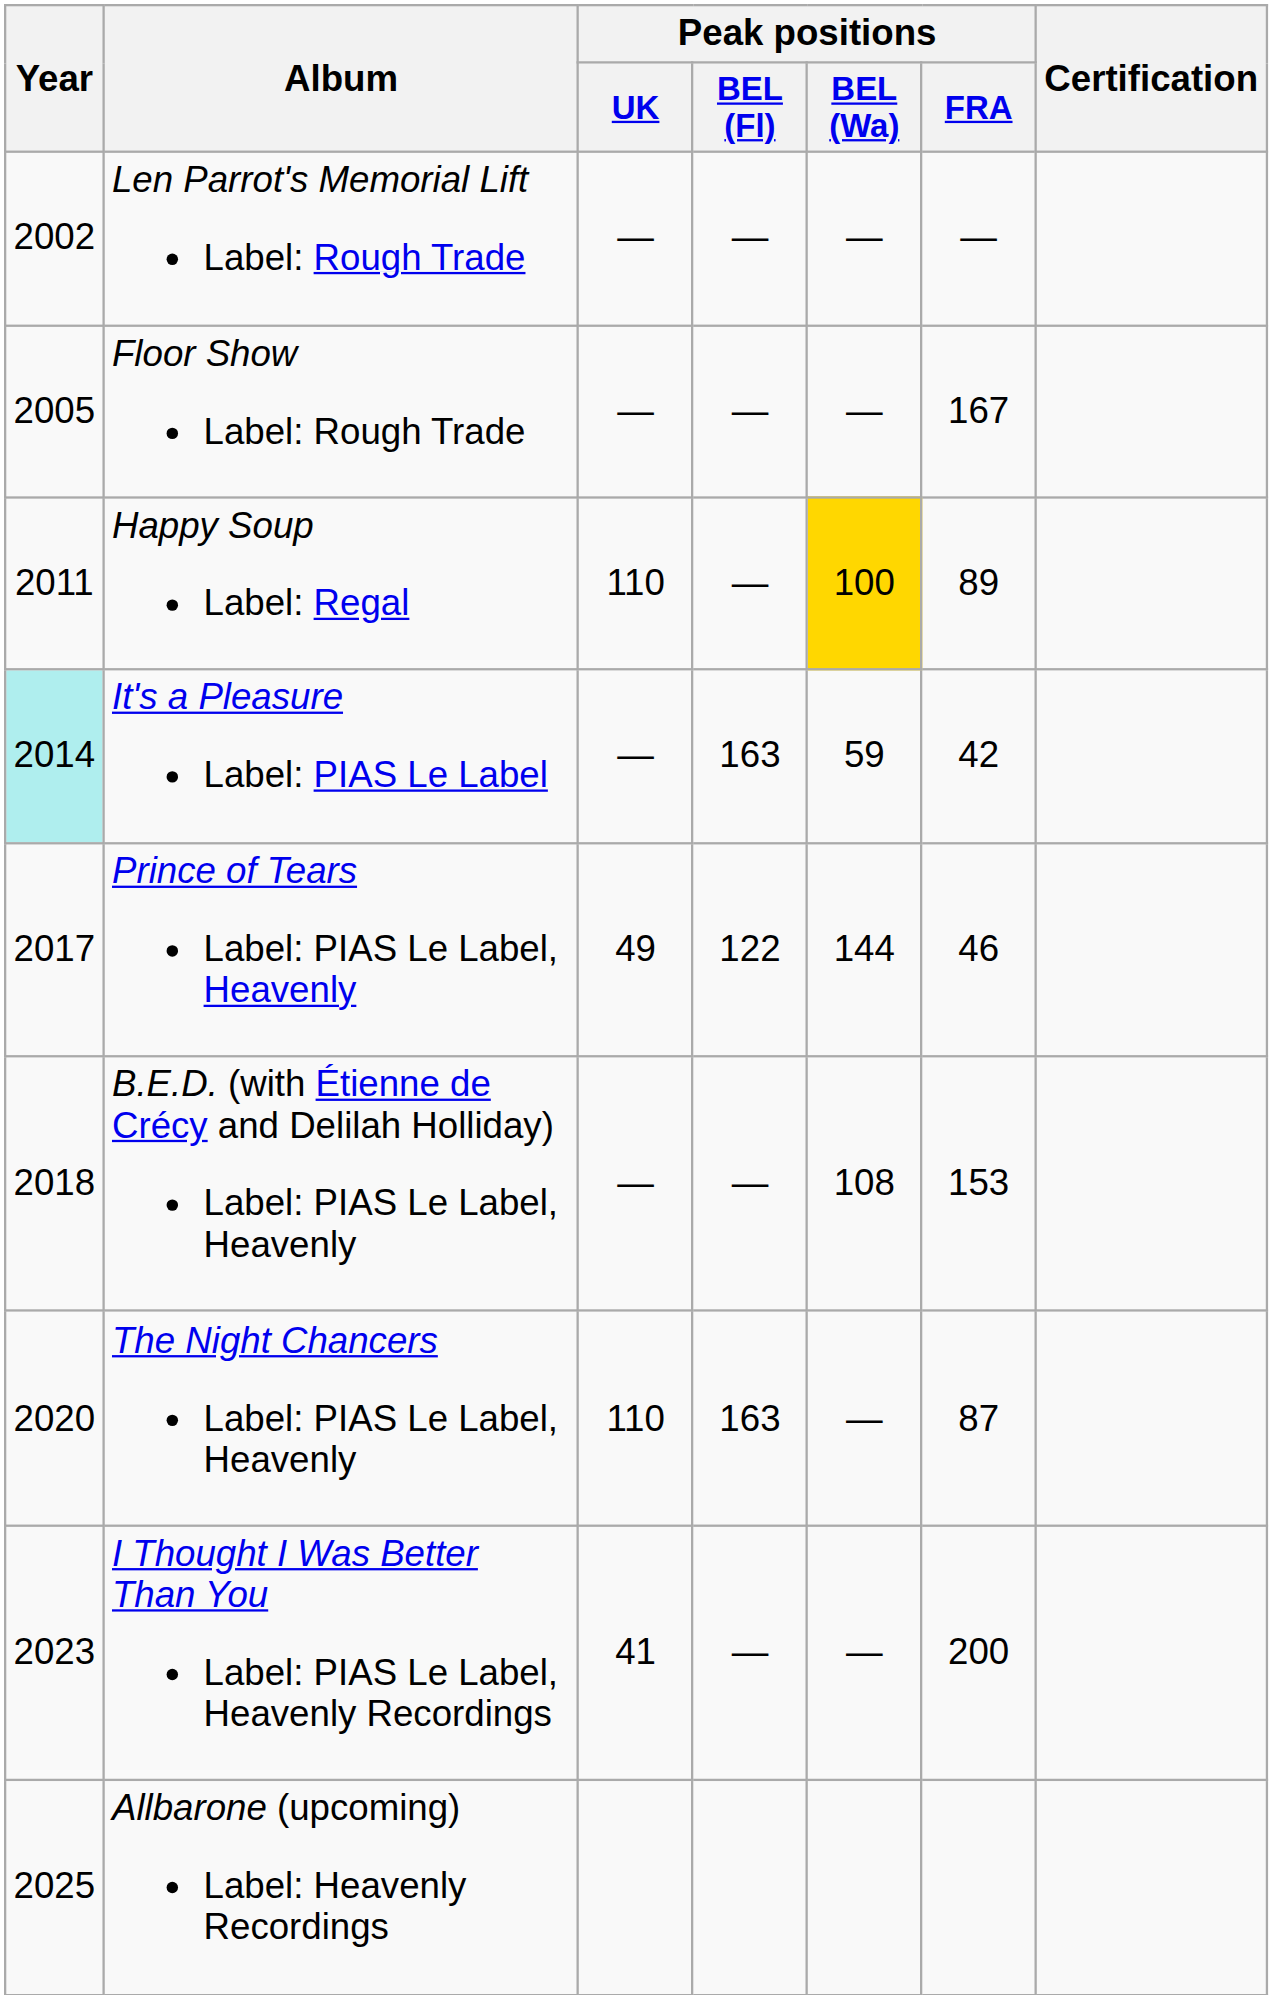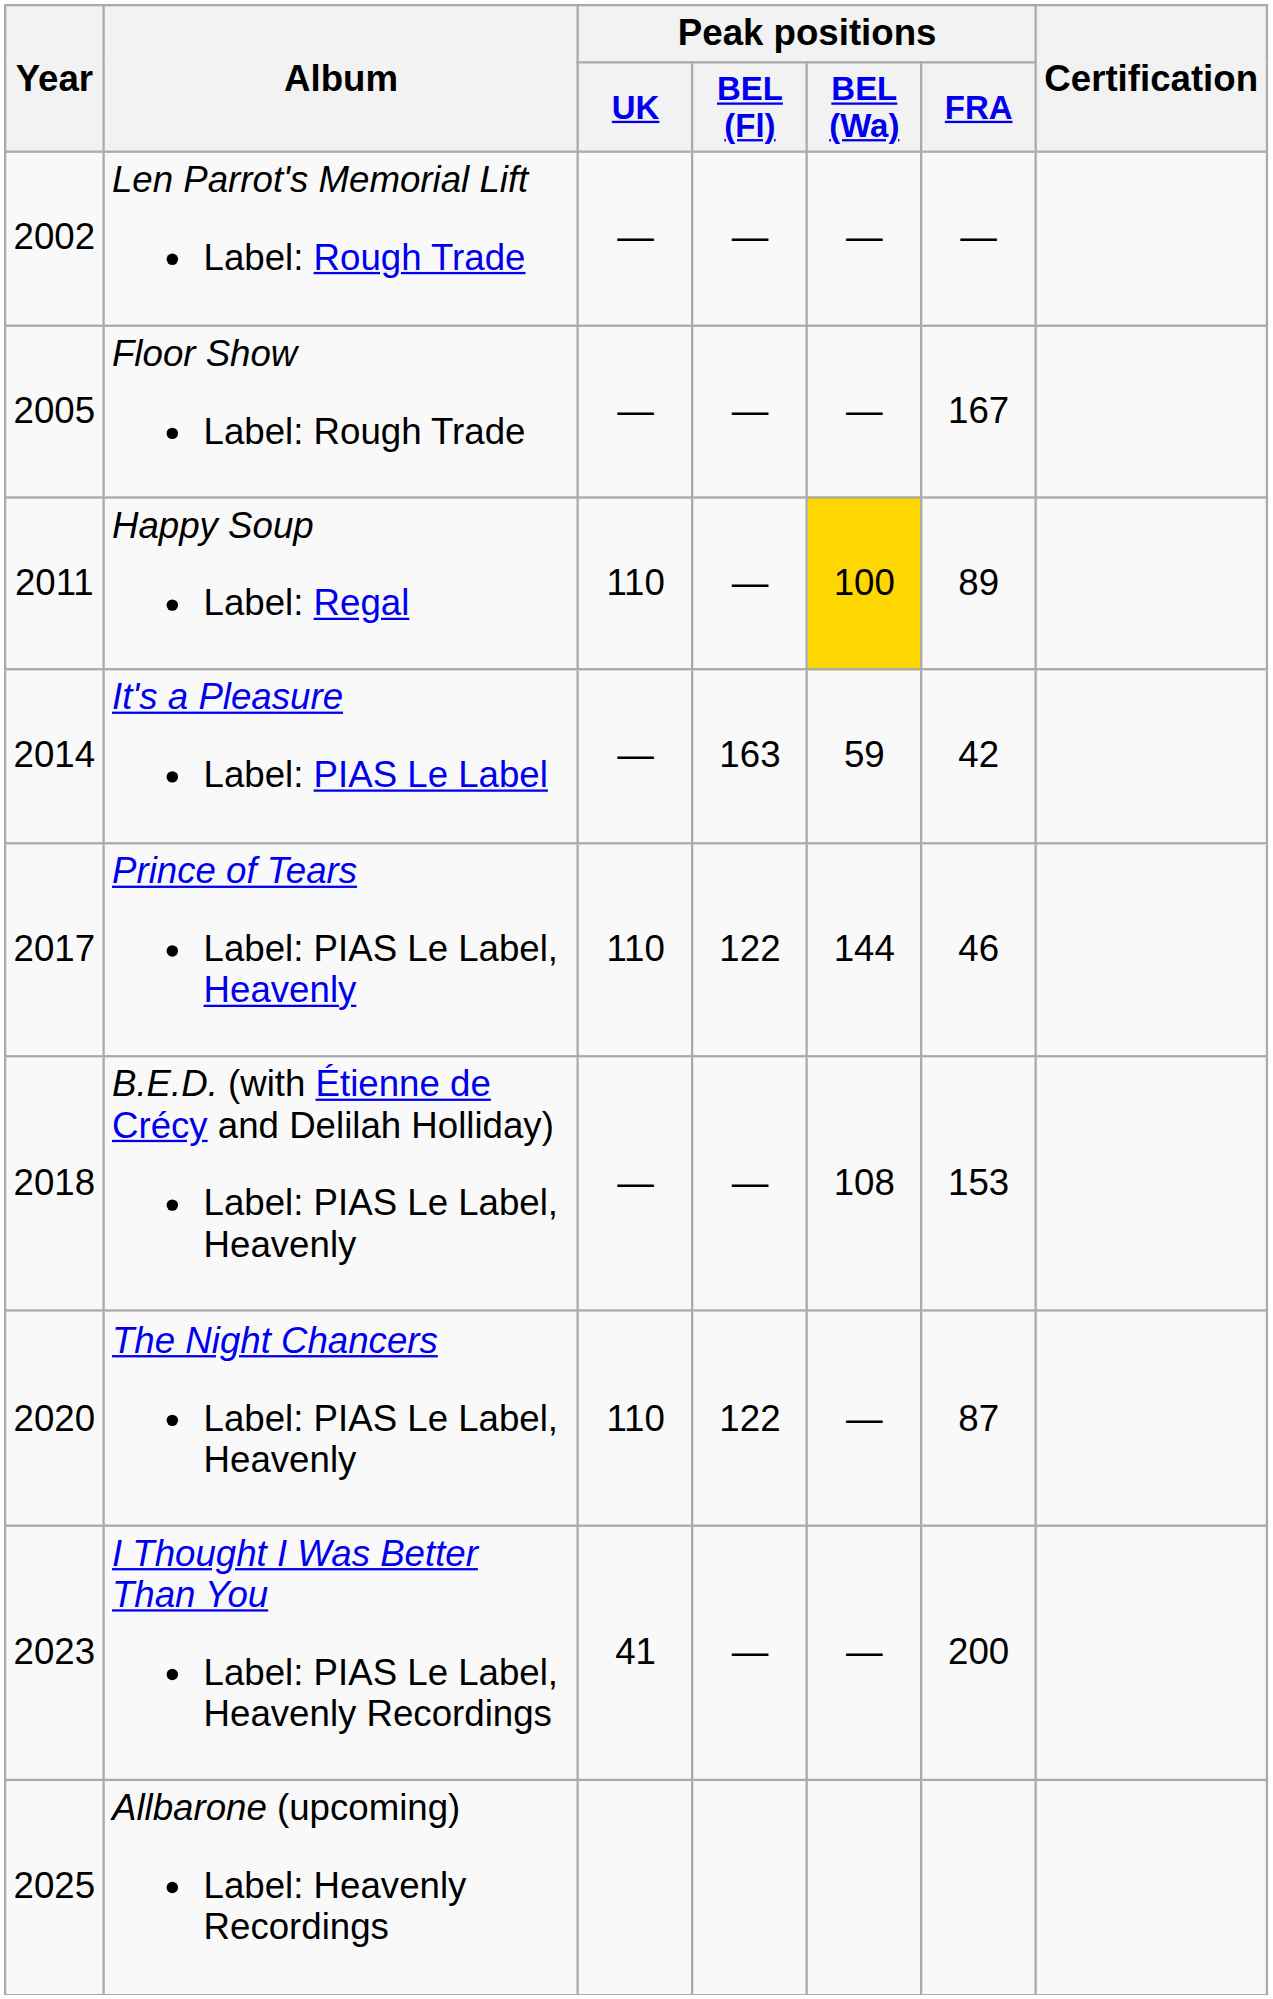It's a Pleasure Label: PIAS Le Label | Year: paleturquoise background -> no background
Prince of Tears Label: PIAS Le Label, Heavenly | Peak positions / UK: 49 -> 110
The Night Chancers Label: PIAS Le Label, Heavenly | Peak positions / BEL (Fl): 163 -> 122
